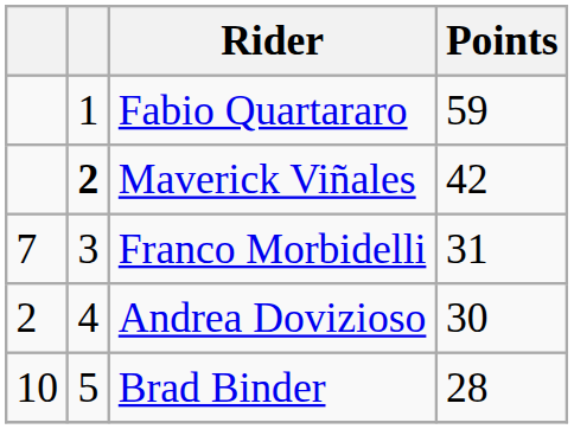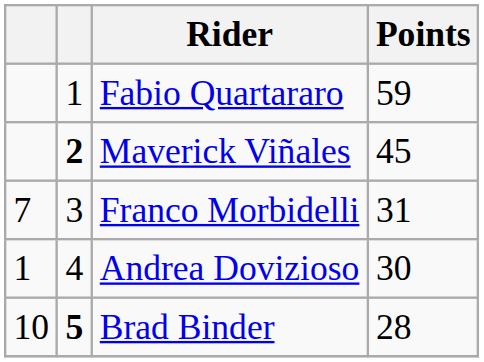Maverick Viñales | Points: 42 -> 45
Andrea Dovizioso | column 1: 2 -> 1
Brad Binder | column 2: normal -> bold
